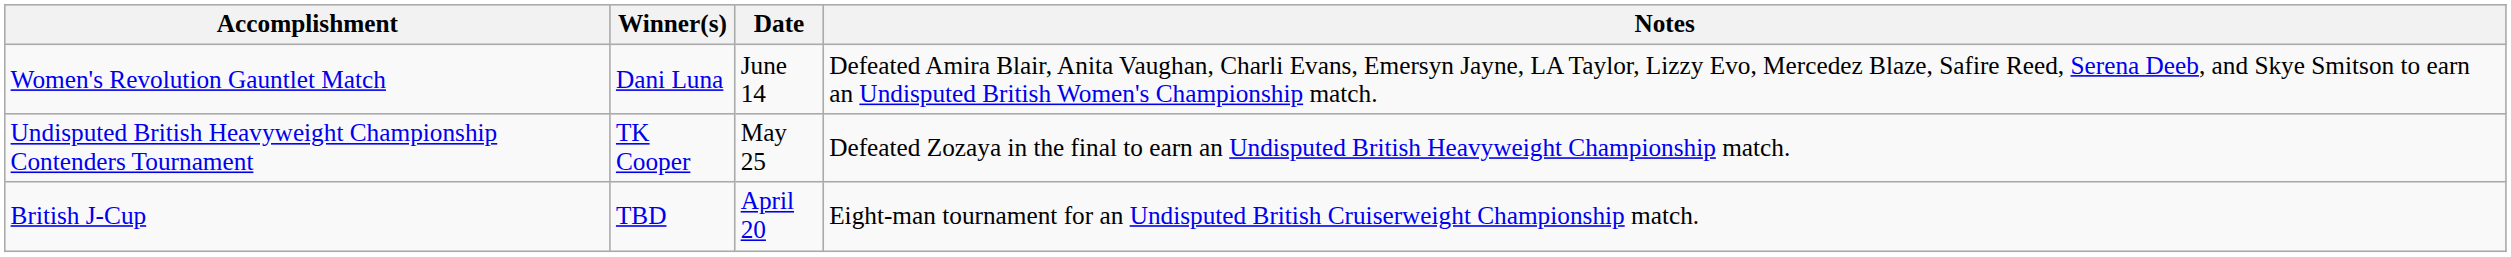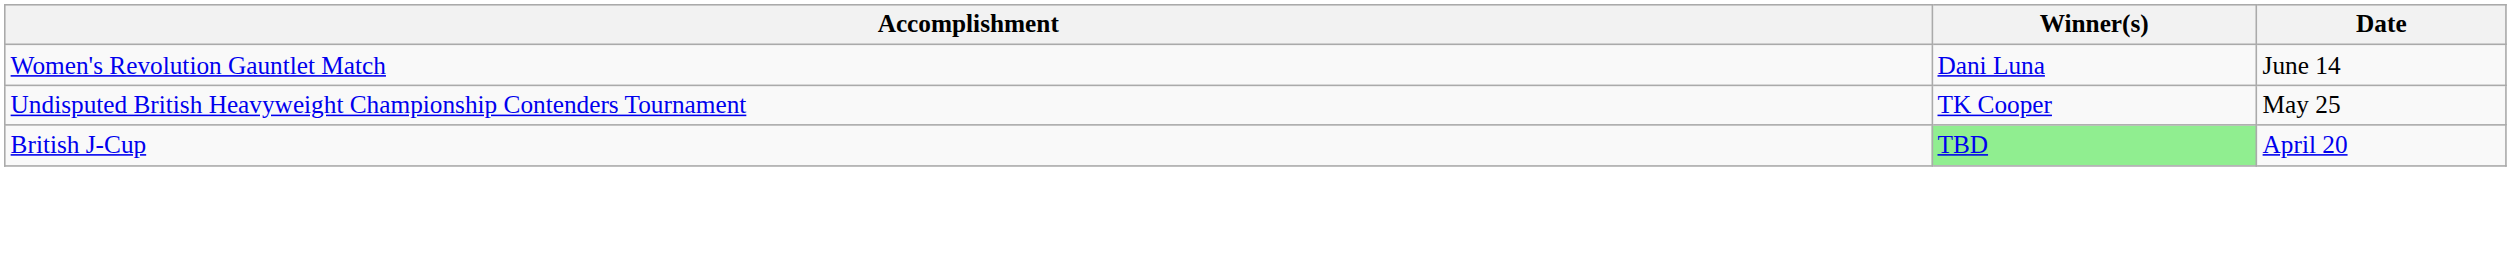- column: Notes | Defeated Amira Blair, Anita Vaughan, Charli Evans, Emersyn Jayne, LA Taylor, Lizzy Evo, Mercedez Blaze, Safire Reed, Serena Deeb, and Skye Smitson to earn an Undisputed British Women's Championship match. | Defeated Zozaya in the final to earn an Undisputed British Heavyweight Championship match. | Eight-man tournament for an Undisputed British Cruiserweight Championship match.
British J-Cup | Winner(s): no background -> lightgreen background
